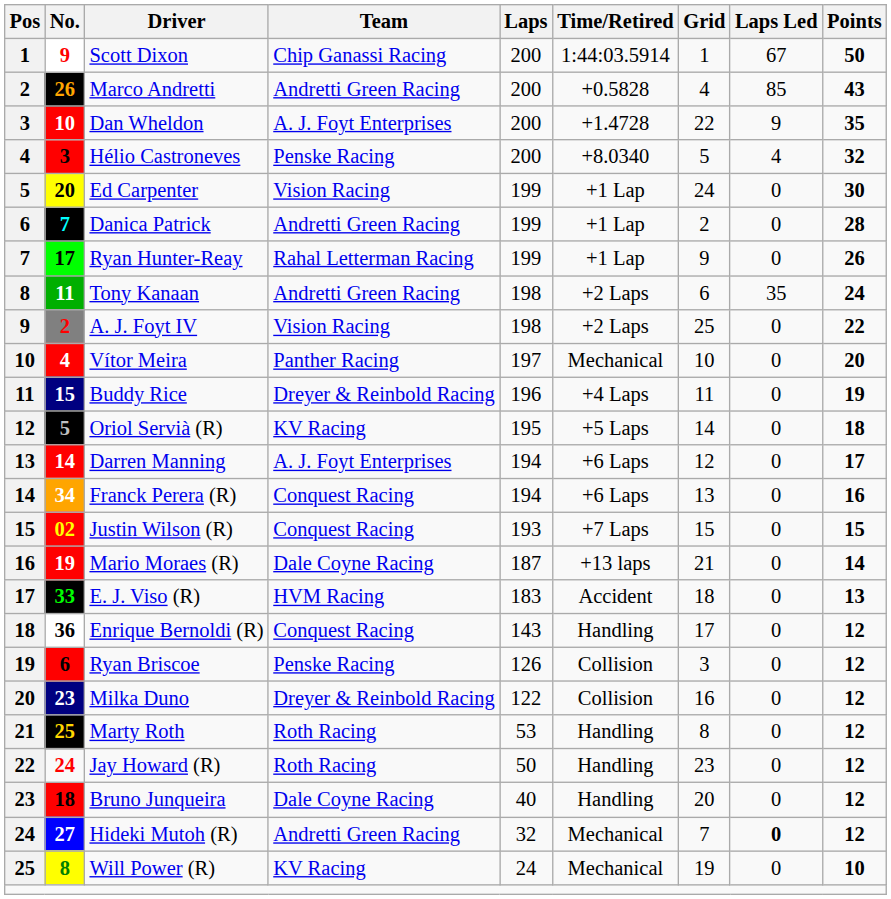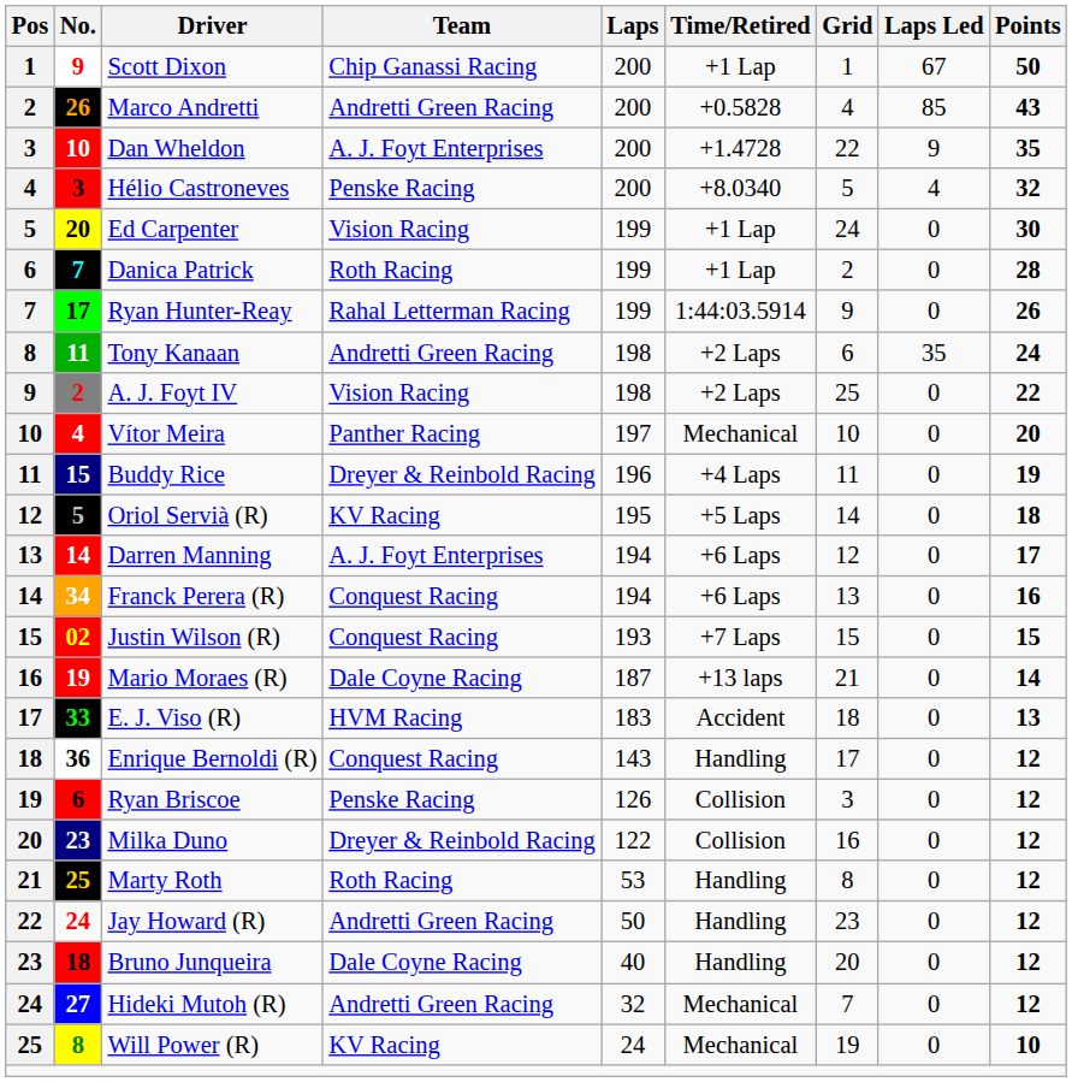Scott Dixon | Time/Retired: 1:44:03.5914 -> +1 Lap
Danica Patrick | Team: Andretti Green Racing -> Roth Racing
Ryan Hunter-Reay | Time/Retired: +1 Lap -> 1:44:03.5914
Jay Howard (R) | Team: Roth Racing -> Andretti Green Racing
Hideki Mutoh (R) | Laps Led: bold -> normal
